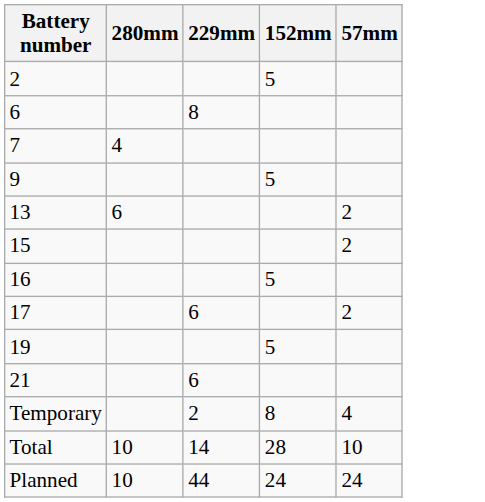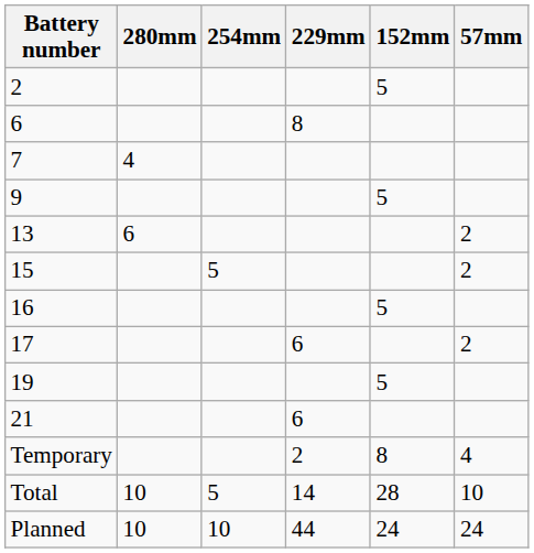+ column: 254mm | 5 | 5 | 10
